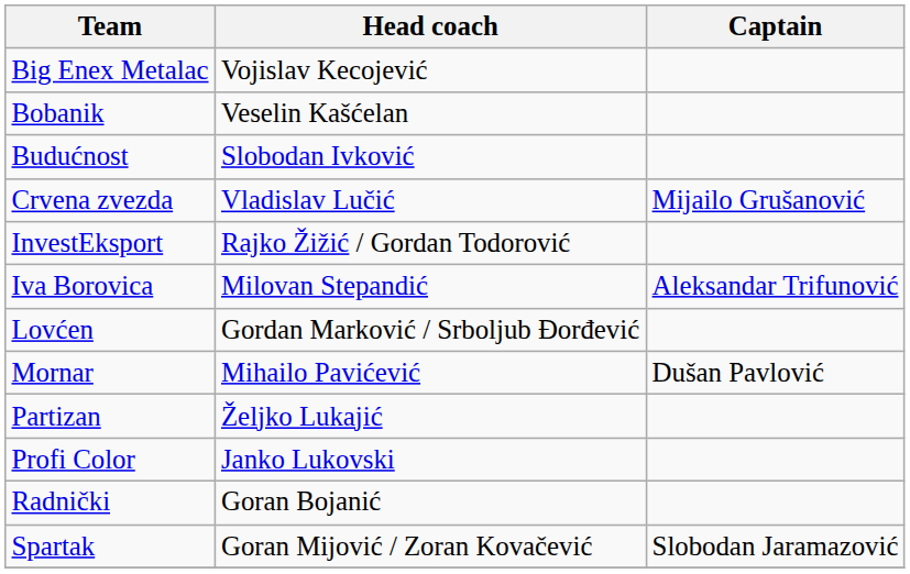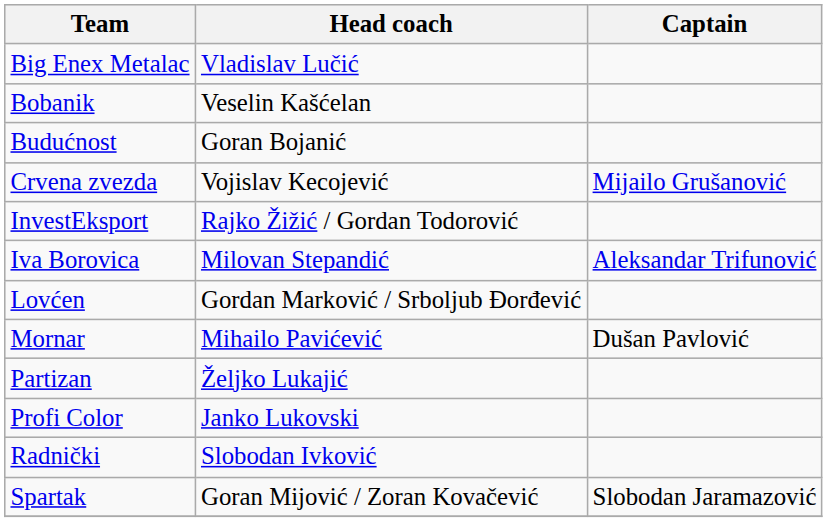Big Enex Metalac | Head coach: Vojislav Kecojević -> Vladislav Lučić
Budućnost | Head coach: Slobodan Ivković -> Goran Bojanić
Crvena zvezda | Head coach: Vladislav Lučić -> Vojislav Kecojević
Radnički | Head coach: Goran Bojanić -> Slobodan Ivković
